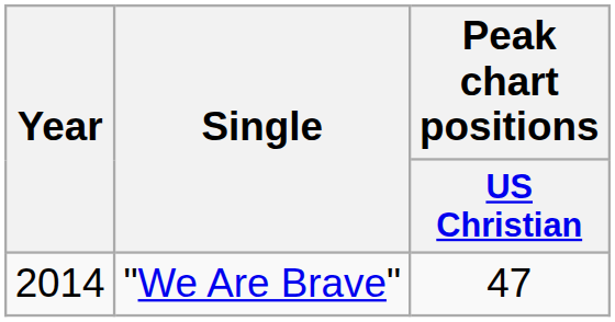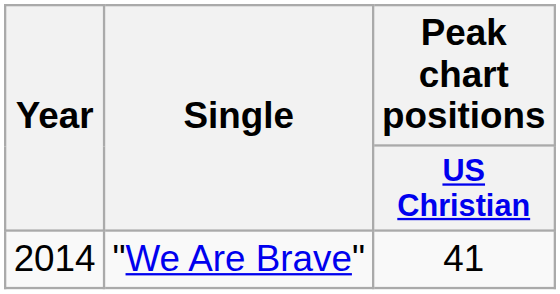"We Are Brave" | Peak chart positions / US Christian: 47 -> 41
